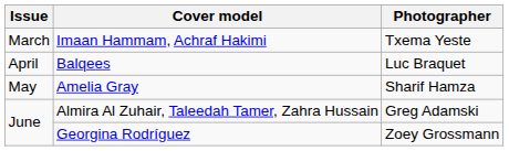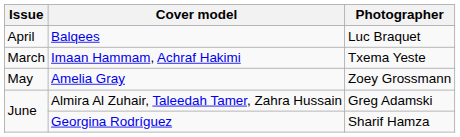rows swapped: Imaan Hammam, Achraf Hakimi <-> Balqees
Amelia Gray | Photographer: Sharif Hamza -> Zoey Grossmann
Georgina Rodríguez | Photographer: Zoey Grossmann -> Sharif Hamza
